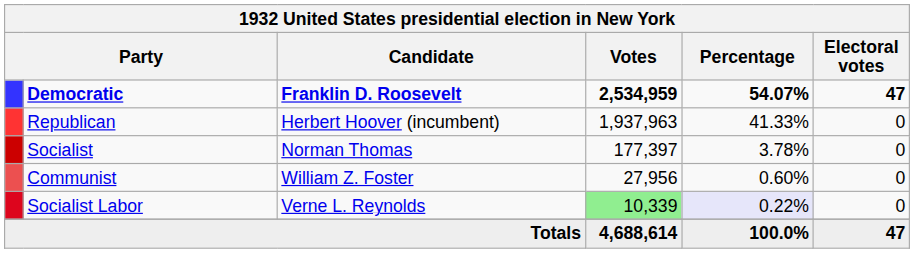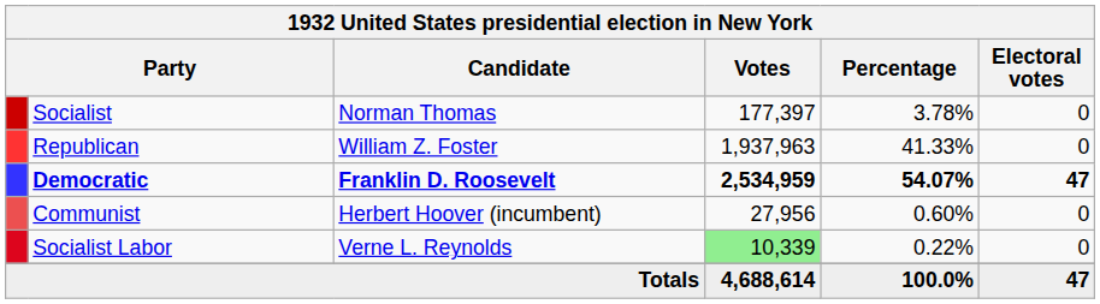rows swapped: Democratic <-> Socialist
Republican | Candidate: Herbert Hoover (incumbent) -> William Z. Foster
Communist | Candidate: William Z. Foster -> Herbert Hoover (incumbent)
Socialist Labor | Percentage: lavender background -> no background
